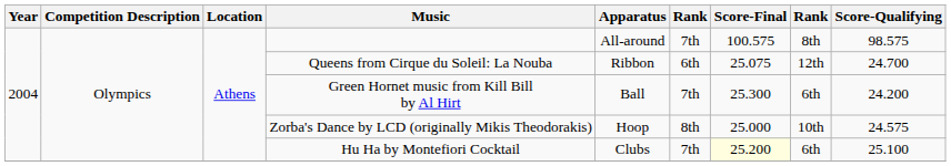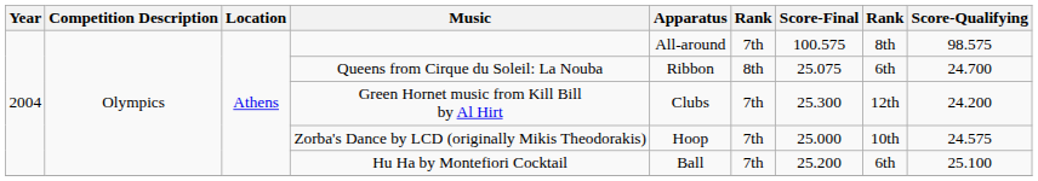Queens from Cirque du Soleil: La Nouba | column 6: 6th -> 8th
Queens from Cirque du Soleil: La Nouba | column 8: 12th -> 6th
Green Hornet music from Kill Bill by Al Hirt | Apparatus: Ball -> Clubs
Green Hornet music from Kill Bill by Al Hirt | column 8: 6th -> 12th
Zorba's Dance by LCD (originally Mikis Theodorakis) | column 6: 8th -> 7th
Hu Ha by Montefiori Cocktail | Apparatus: Clubs -> Ball
Hu Ha by Montefiori Cocktail | Score-Final: lightyellow background -> no background
